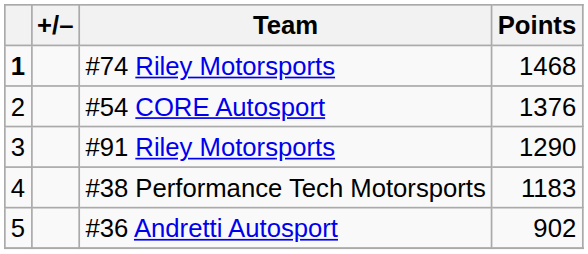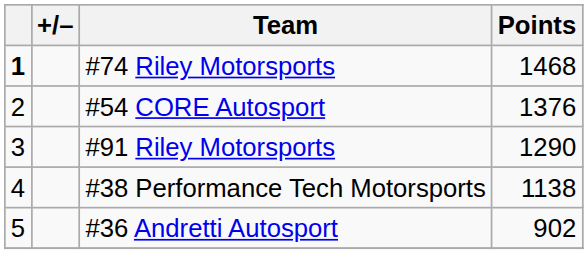#38 Performance Tech Motorsports | Points: 1183 -> 1138
